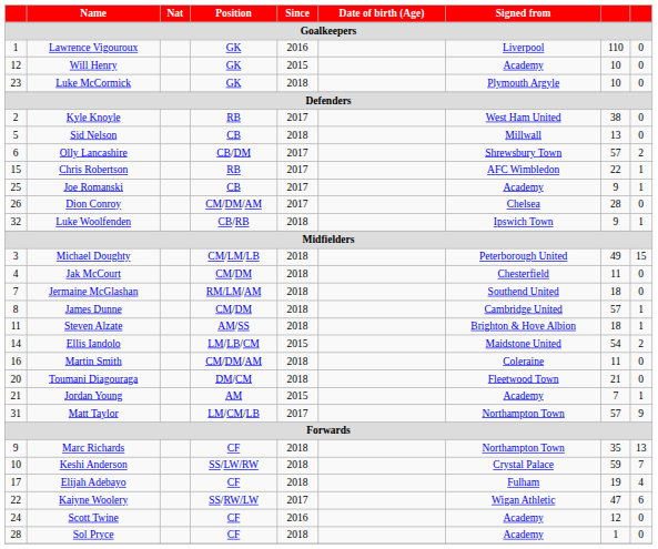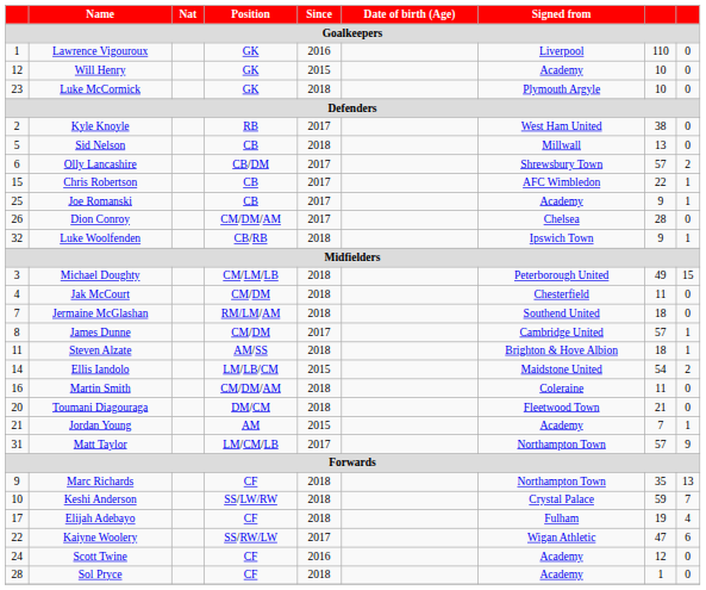Chris Robertson | Position: RB -> CB
James Dunne | Since: 2018 -> 2017
